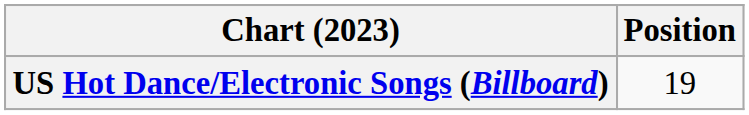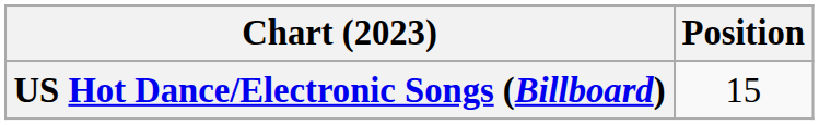US Hot Dance/Electronic Songs (Billboard) | Position: 19 -> 15
